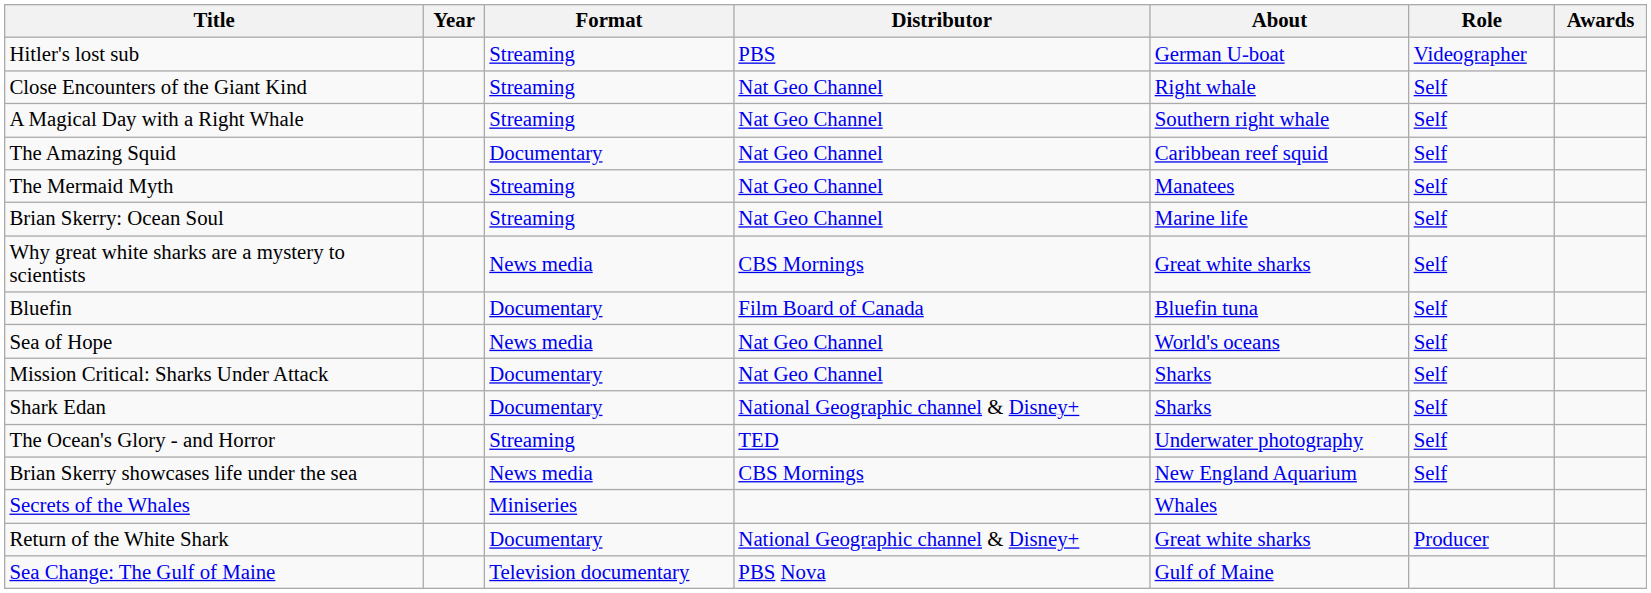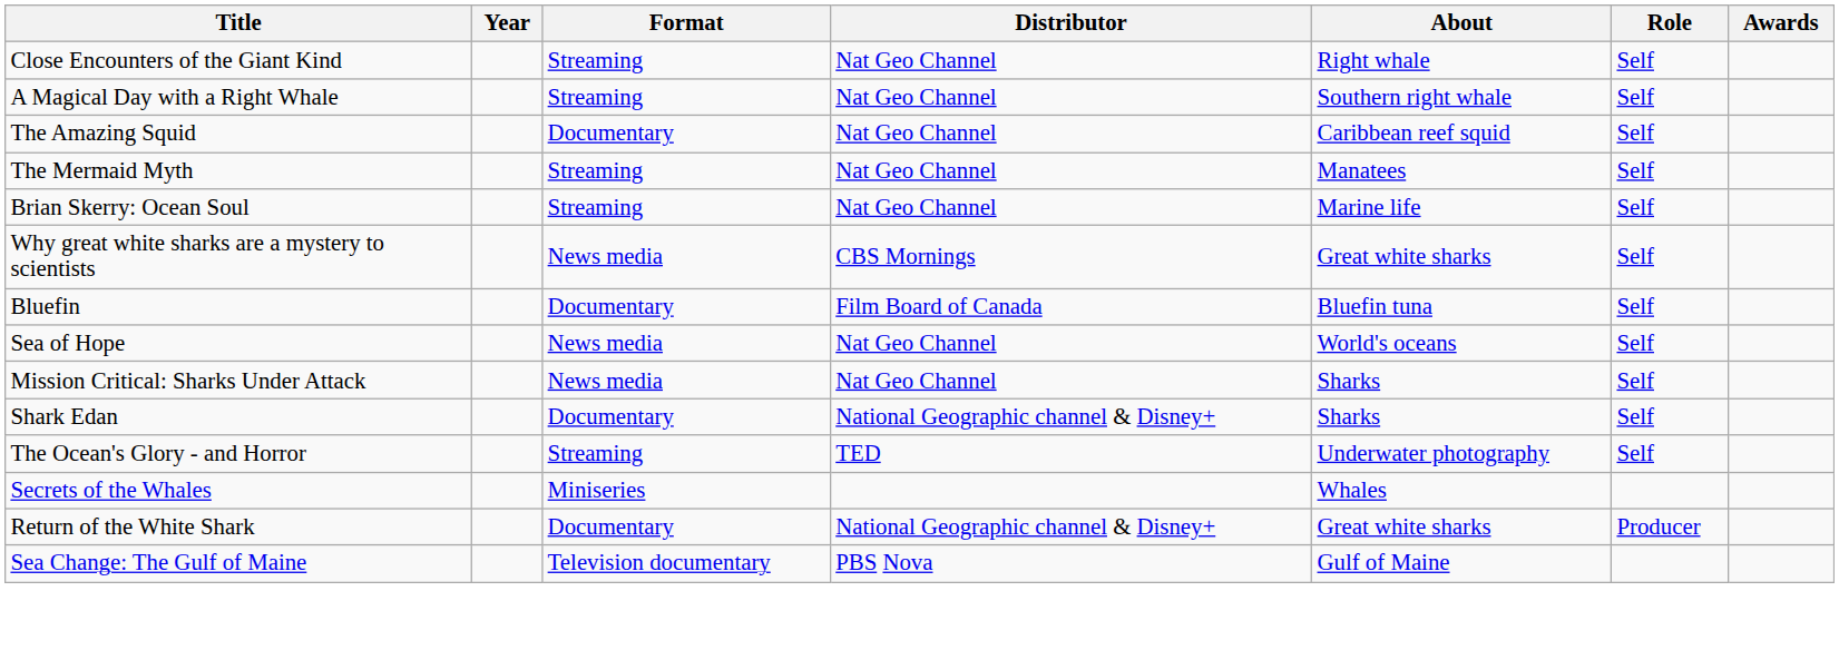- row: Hitler's lost sub | Streaming | PBS | German U-boat | Videographer
Mission Critical: Sharks Under Attack | Format: Documentary -> News media
- row: Brian Skerry showcases life under the sea | News media | CBS Mornings | New England Aquarium | Self
